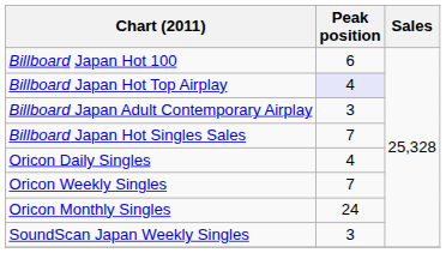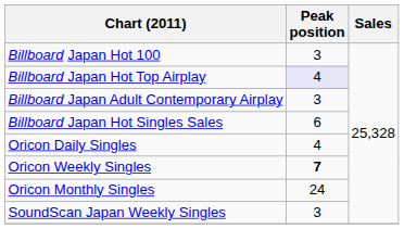Billboard Japan Hot 100 | Peak position: 6 -> 3
Billboard Japan Hot Singles Sales | Peak position: 7 -> 6
Oricon Weekly Singles | Peak position: normal -> bold
